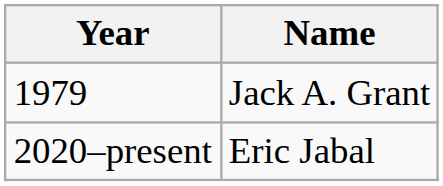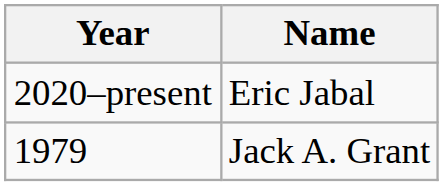rows swapped: 1979 <-> 2020–present
